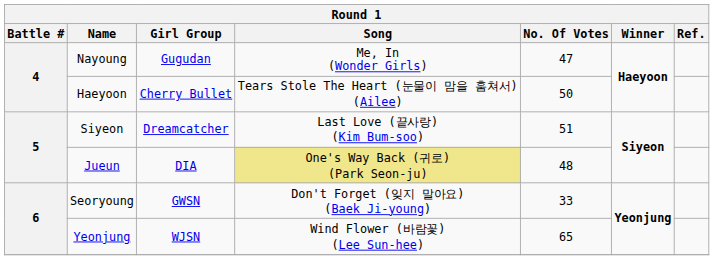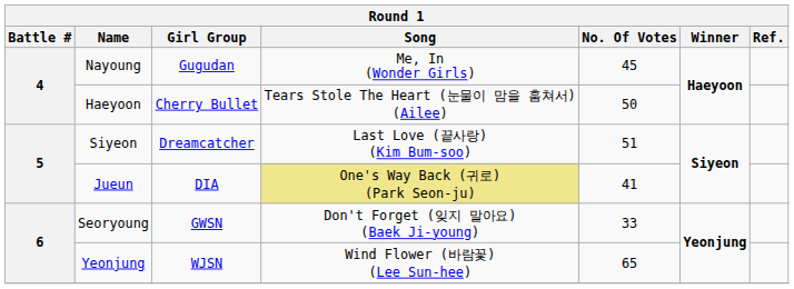Nayoung | No. Of Votes: 47 -> 45
Jueun | No. Of Votes: 48 -> 41
